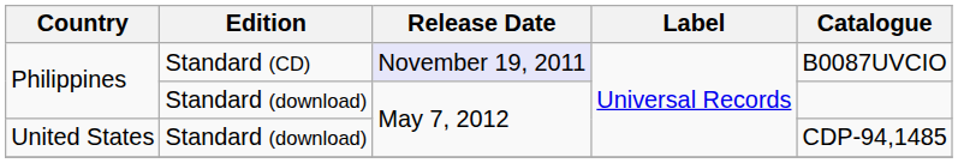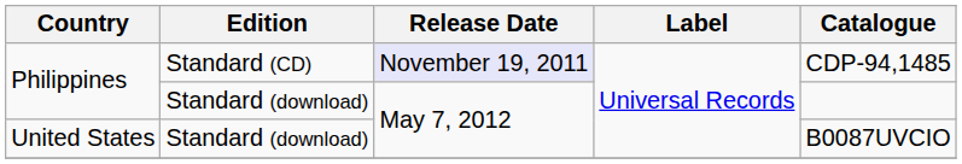Philippines / Standard (CD) | Catalogue: B0087UVCIO -> CDP-94,1485
United States | Catalogue: CDP-94,1485 -> B0087UVCIO
